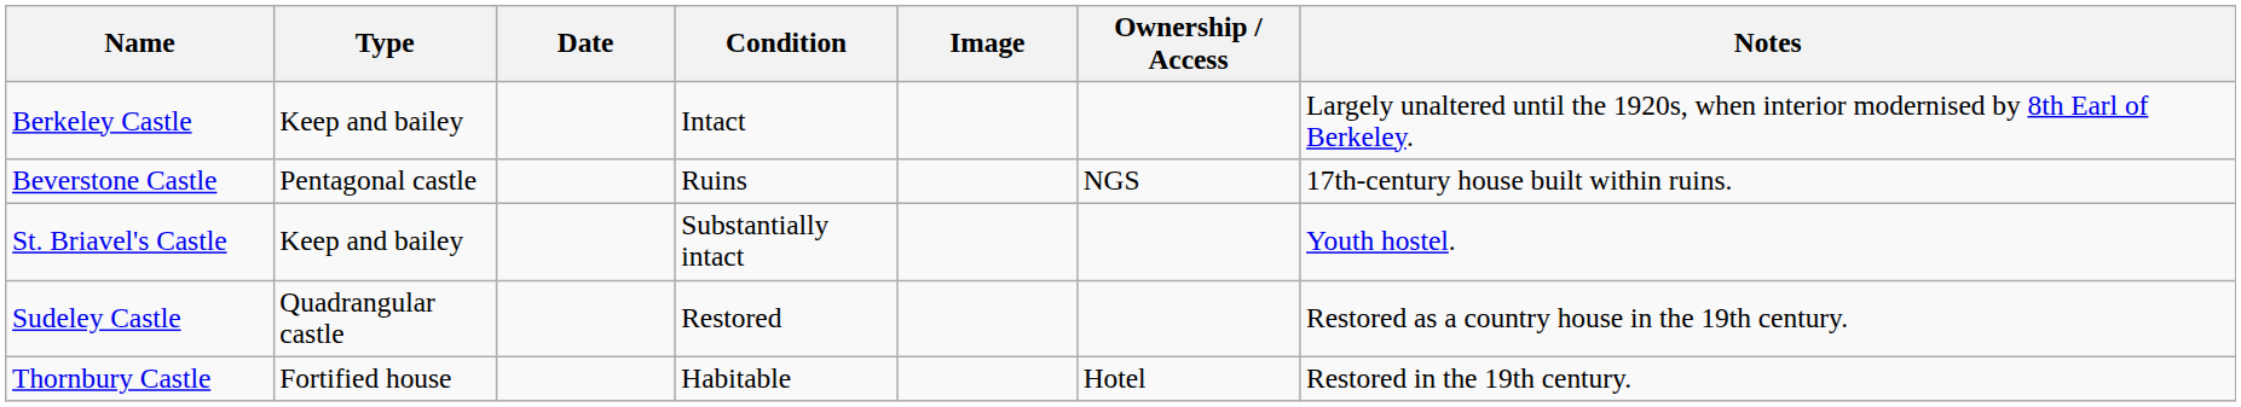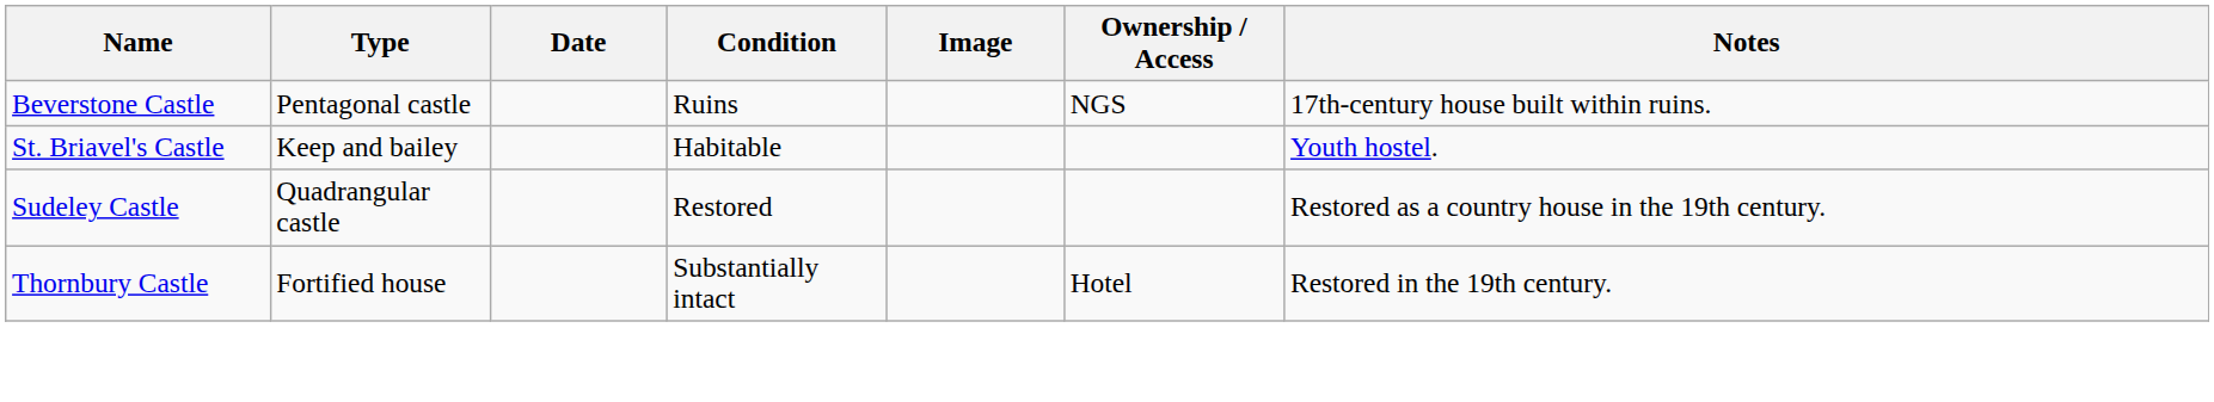- row: Berkeley Castle | Keep and bailey | Intact | Largely unaltered until the 1920s, when interior modernised by 8th Earl of Berkeley.
St. Briavel's Castle | Condition: Substantially intact -> Habitable
Thornbury Castle | Condition: Habitable -> Substantially intact
